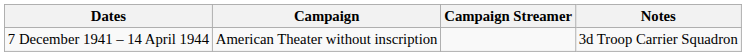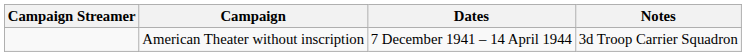columns swapped: Campaign Streamer <-> Dates
